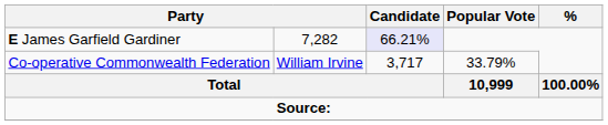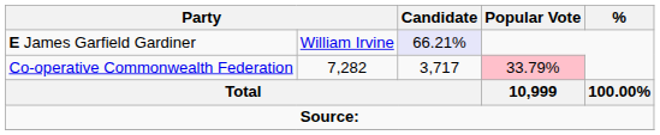E James Garfield Gardiner | column 2: 7,282 -> William Irvine
Co-operative Commonwealth Federation | column 2: William Irvine -> 7,282
Co-operative Commonwealth Federation | Popular Vote: no background -> pink background
